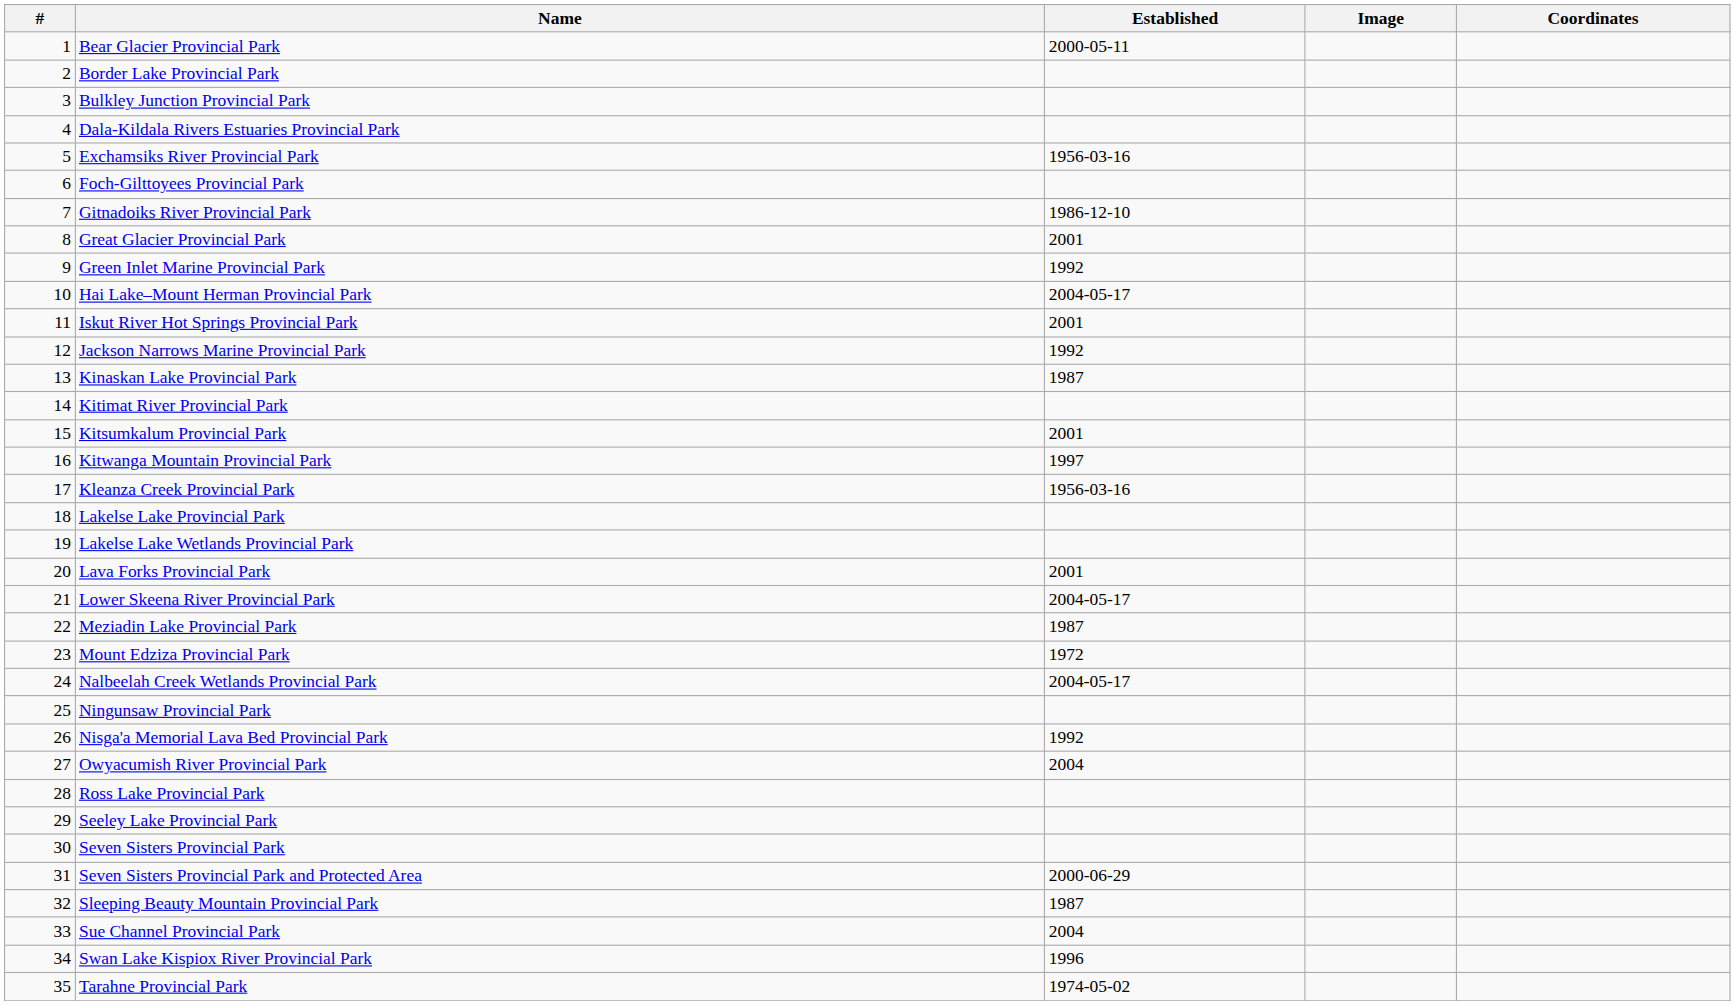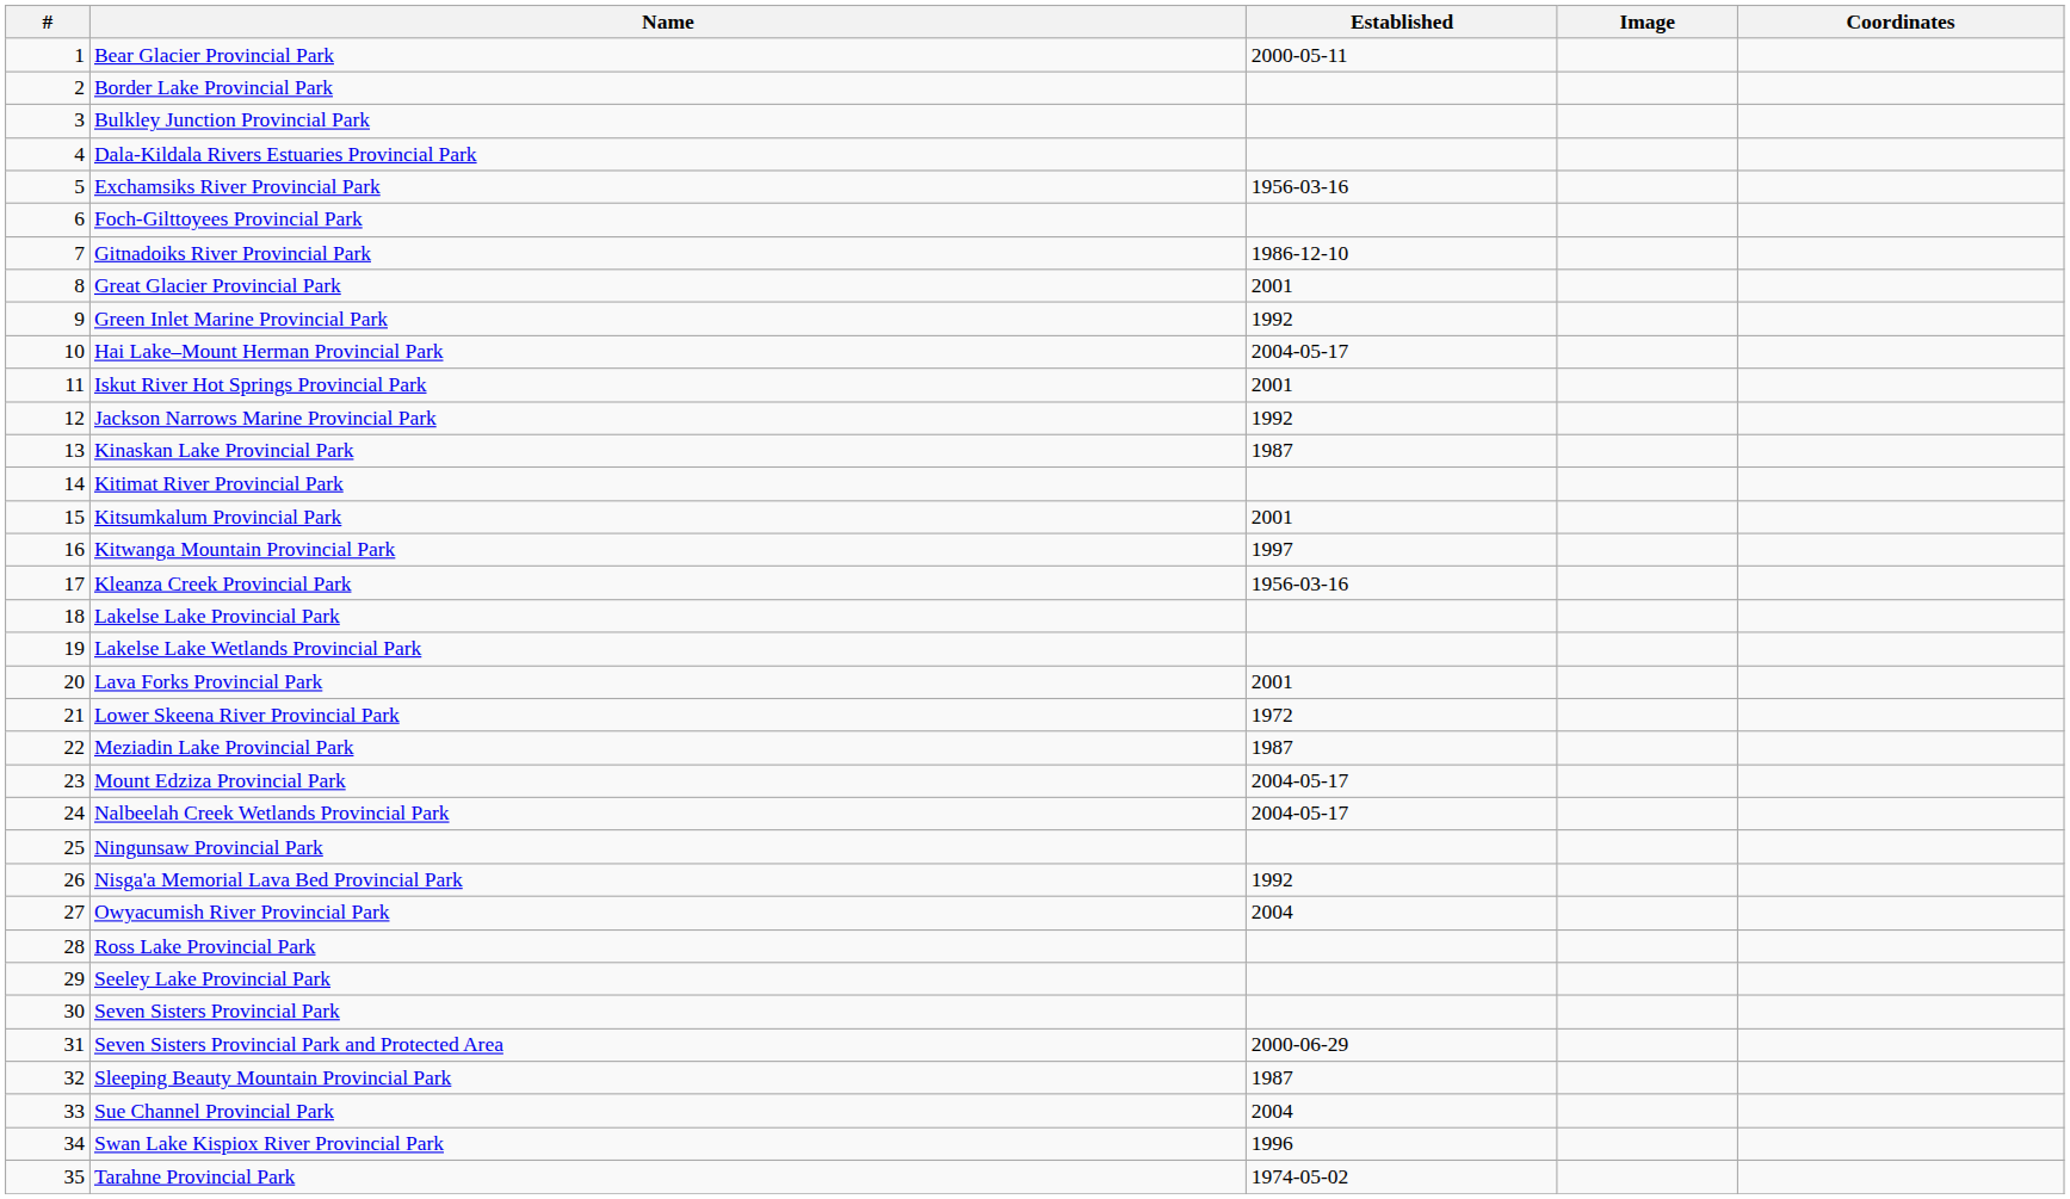Lower Skeena River Provincial Park | Established: 2004-05-17 -> 1972
Mount Edziza Provincial Park | Established: 1972 -> 2004-05-17
